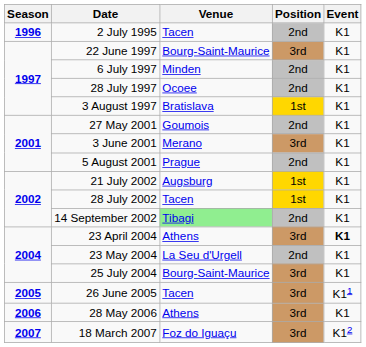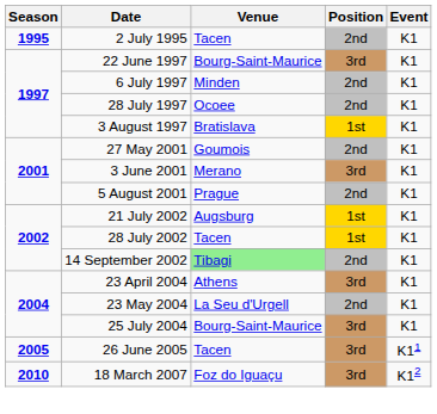2 July 1995 | Season: 1996 -> 1995
23 April 2004 | Event: bold -> normal
- row: 2006 | 28 May 2006 | Athens | 3rd | K1
18 March 2007 | Season: 2007 -> 2010
